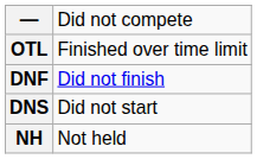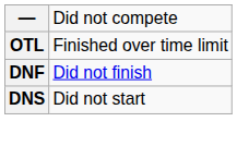- row: NH | Not held
